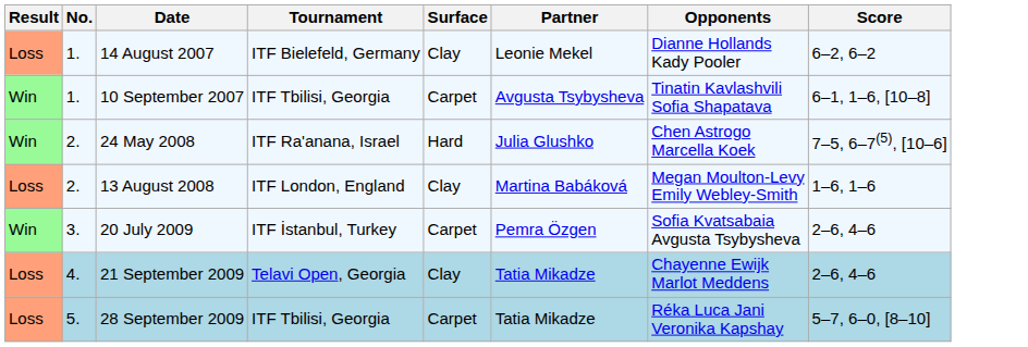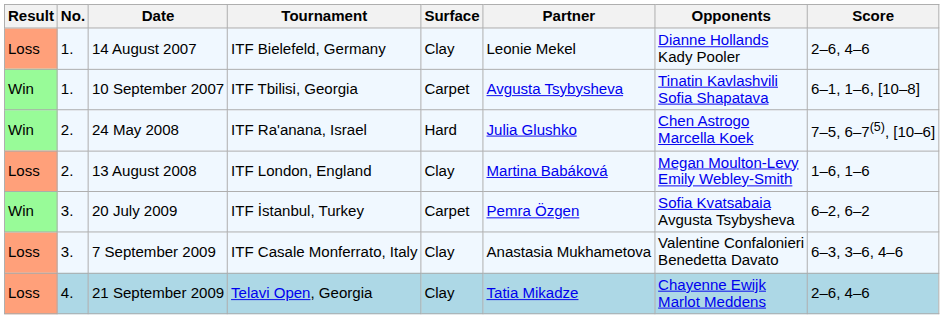14 August 2007 | Score: 6–2, 6–2 -> 2–6, 4–6
20 July 2009 | Score: 2–6, 4–6 -> 6–2, 6–2
+ row: Loss | 3. | 7 September 2009 | ITF Casale Monferrato, Italy | Clay | Anastasia Mukhametova | Valentine Confalonieri Benedetta Davato | 6–3, 3–6, 4–6
- row: Loss | 5. | 28 September 2009 | ITF Tbilisi, Georgia | Carpet | Tatia Mikadze | Réka Luca Jani Veronika Kapshay | 5–7, 6–0, [8–10]
